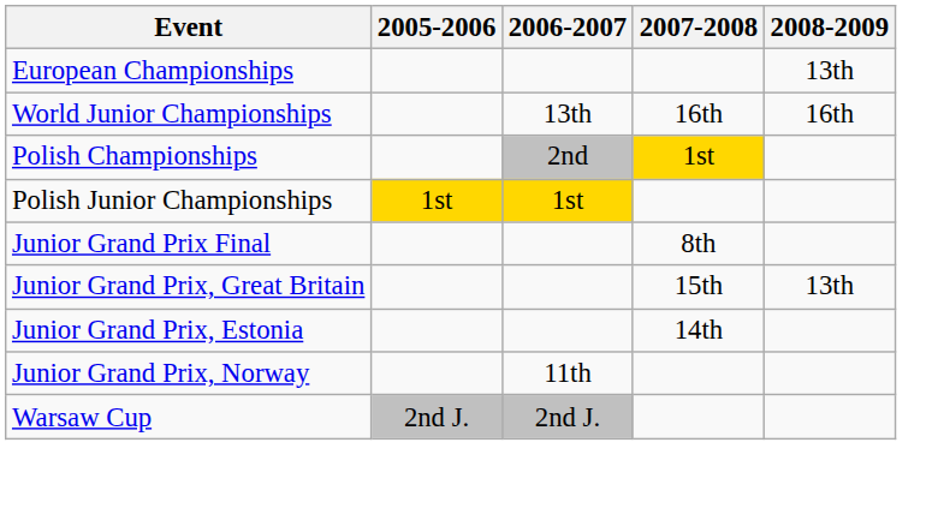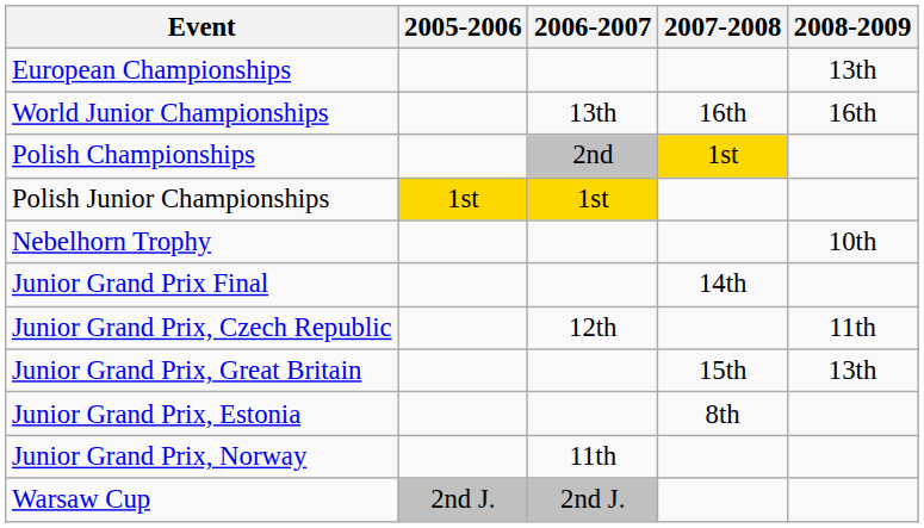+ row: Nebelhorn Trophy | 10th
Junior Grand Prix Final | 2007-2008: 8th -> 14th
+ row: Junior Grand Prix, Czech Republic | 12th | 11th
Junior Grand Prix, Estonia | 2007-2008: 14th -> 8th
